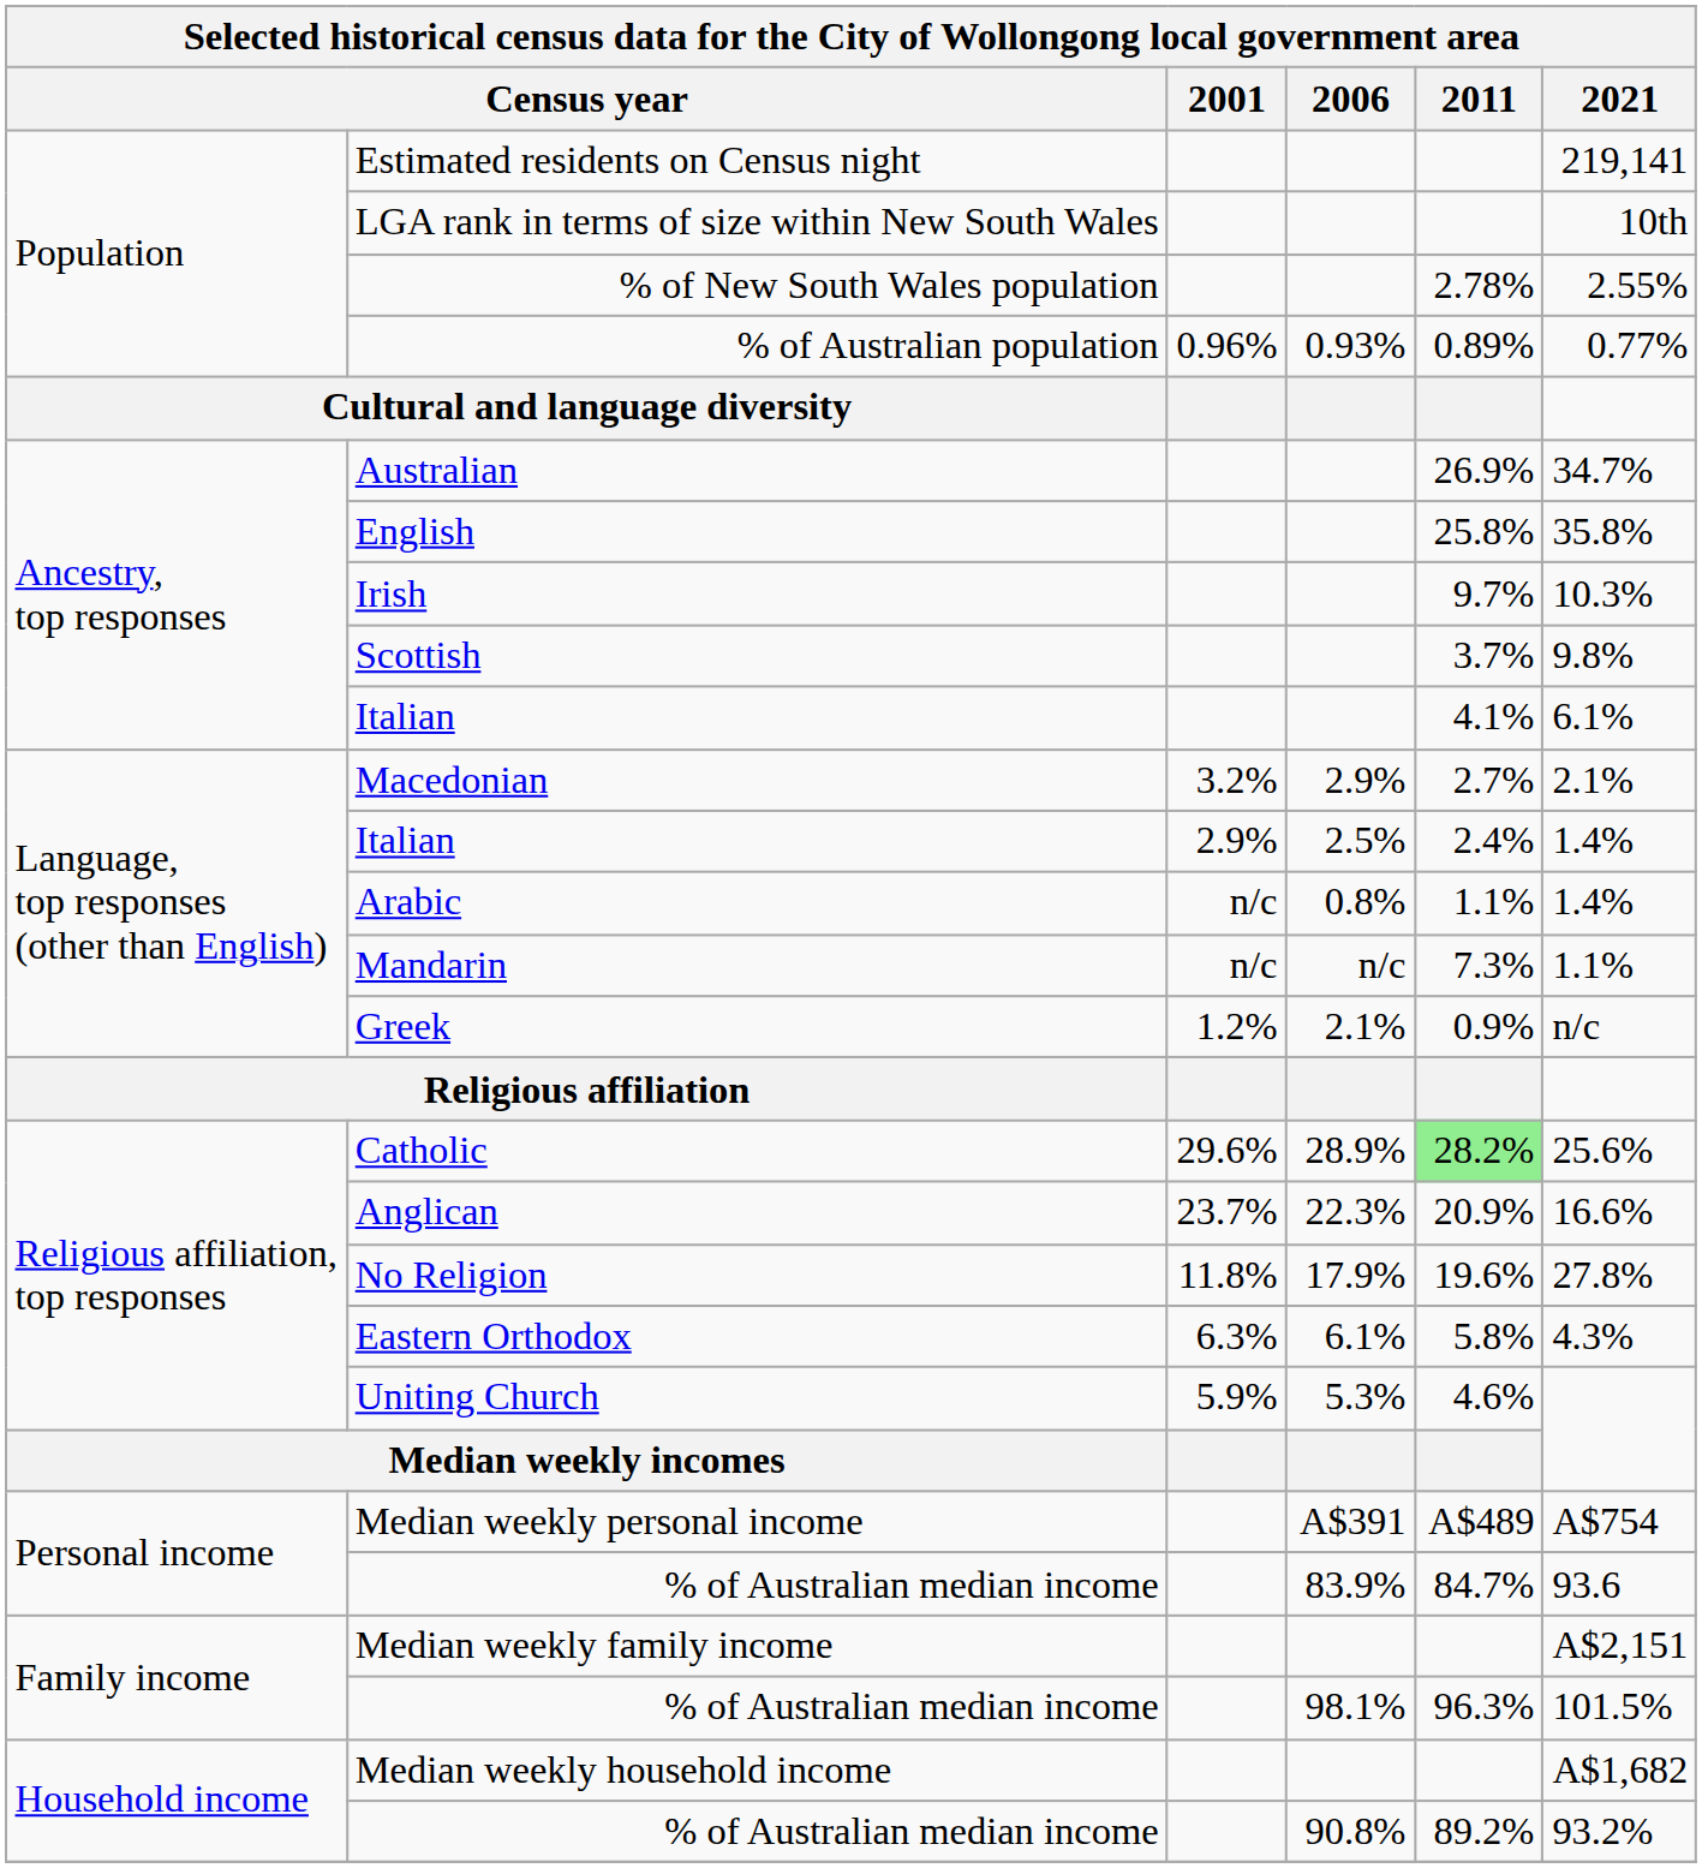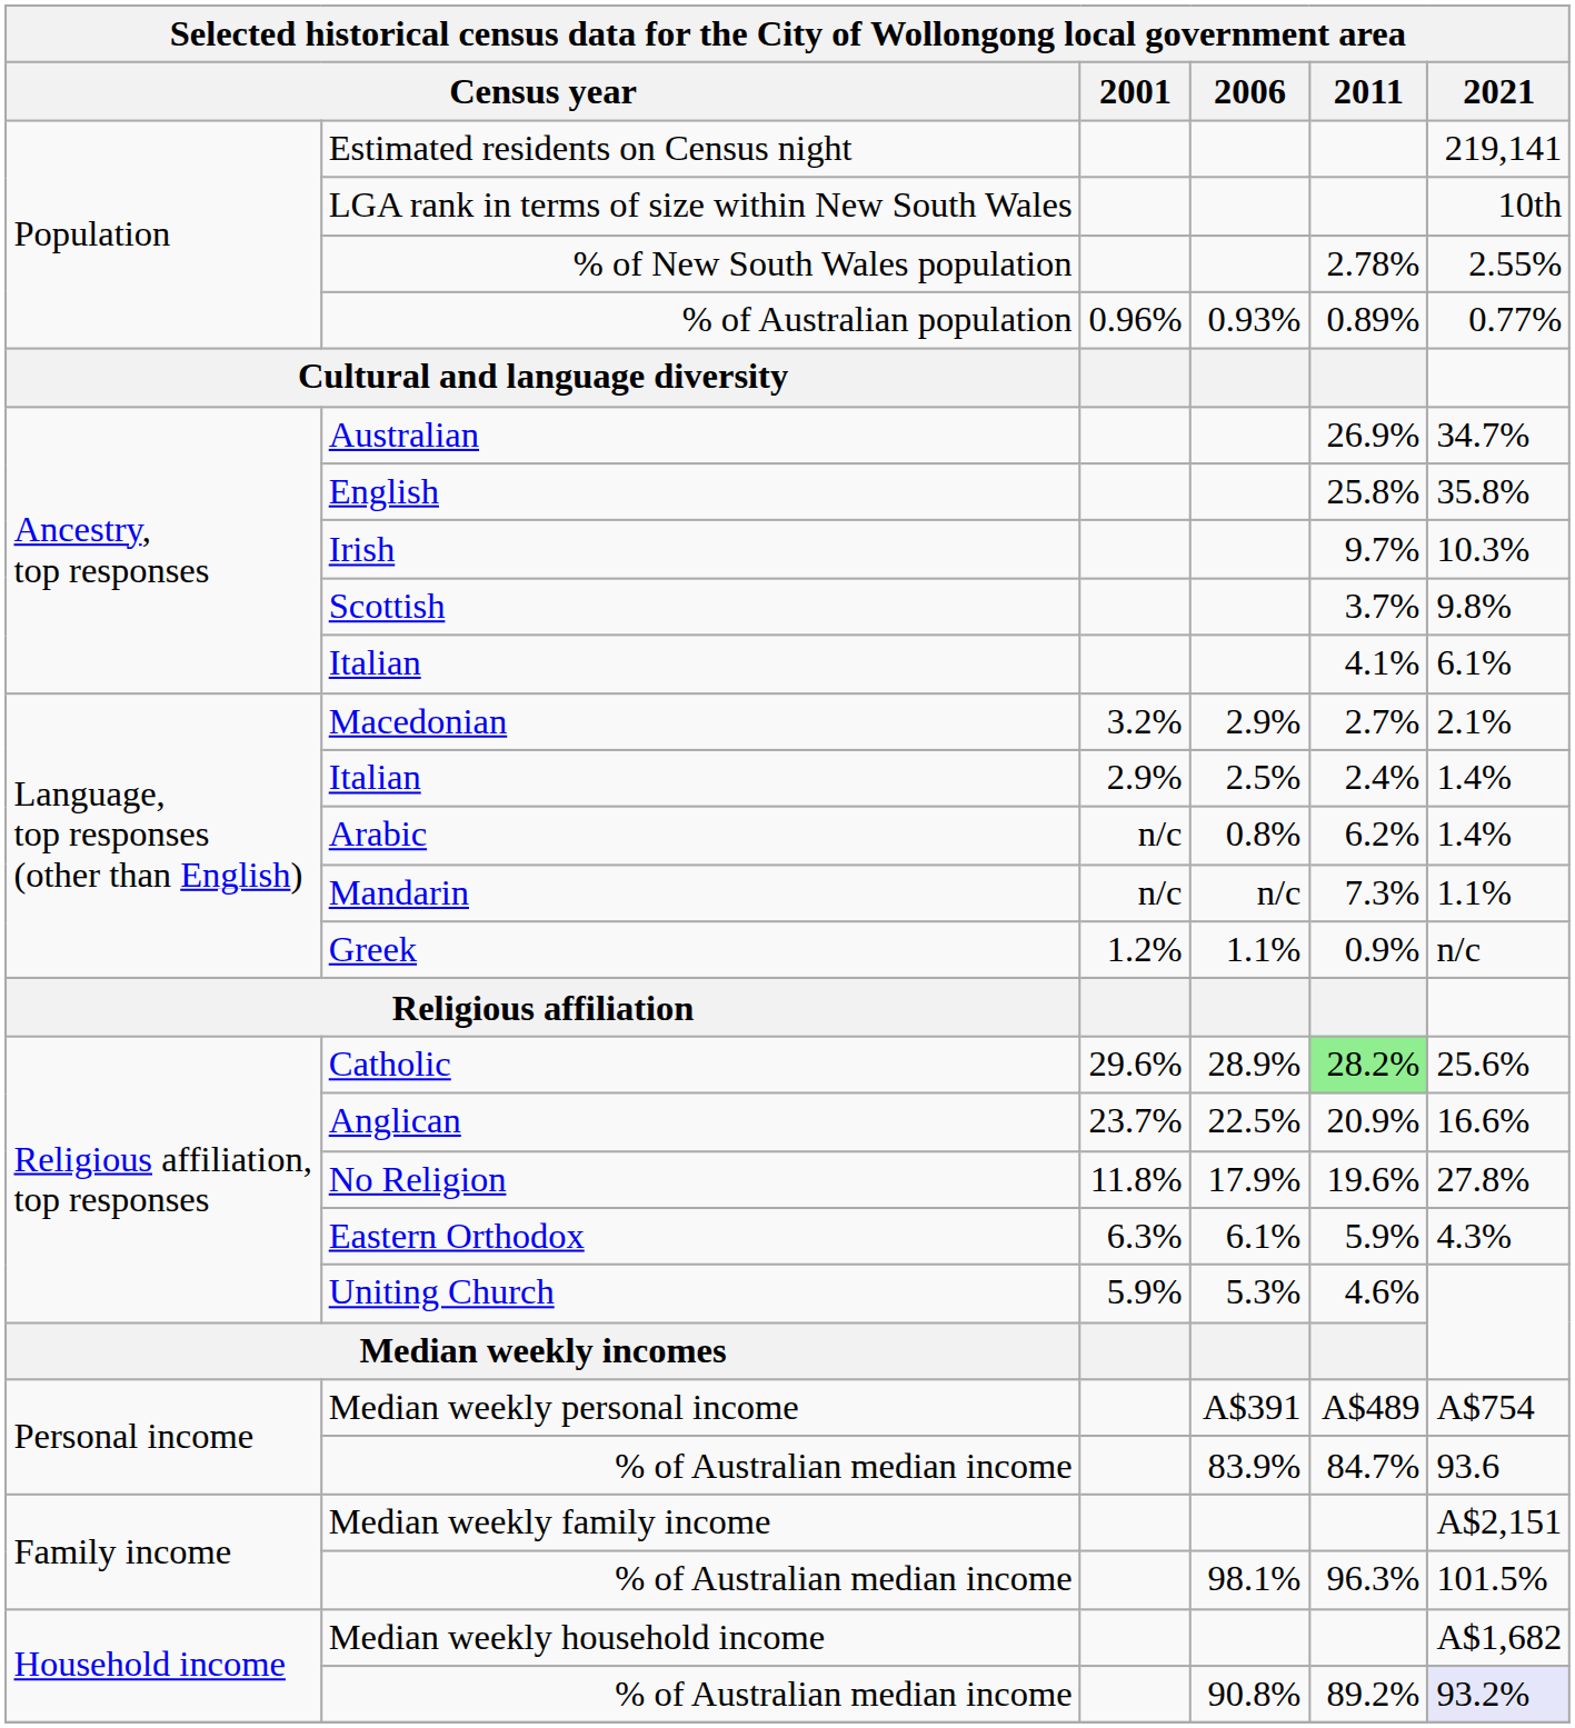Arabic | 2011: 1.1% -> 6.2%
Greek | 2006: 2.1% -> 1.1%
Anglican | 2006: 22.3% -> 22.5%
Eastern Orthodox | 2011: 5.8% -> 5.9%
Household income / % of Australian median income | 2021: no background -> lavender background
